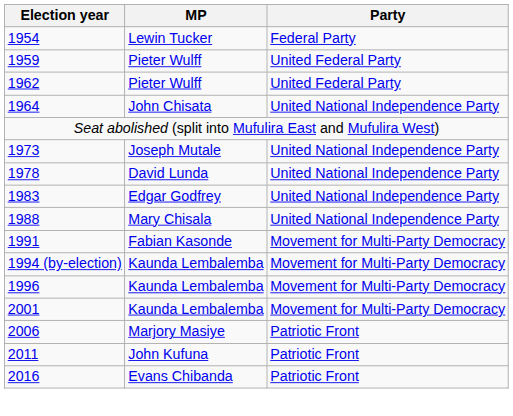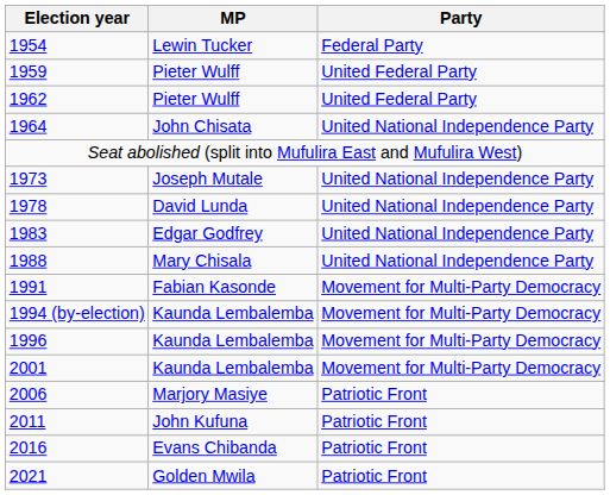+ row: 2021 | Golden Mwila | Patriotic Front
